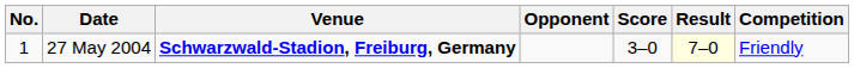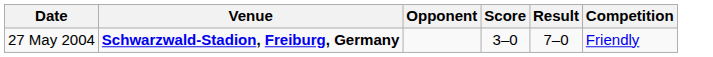- column: No. | 1
27 May 2004 | Result: lightyellow background -> no background
